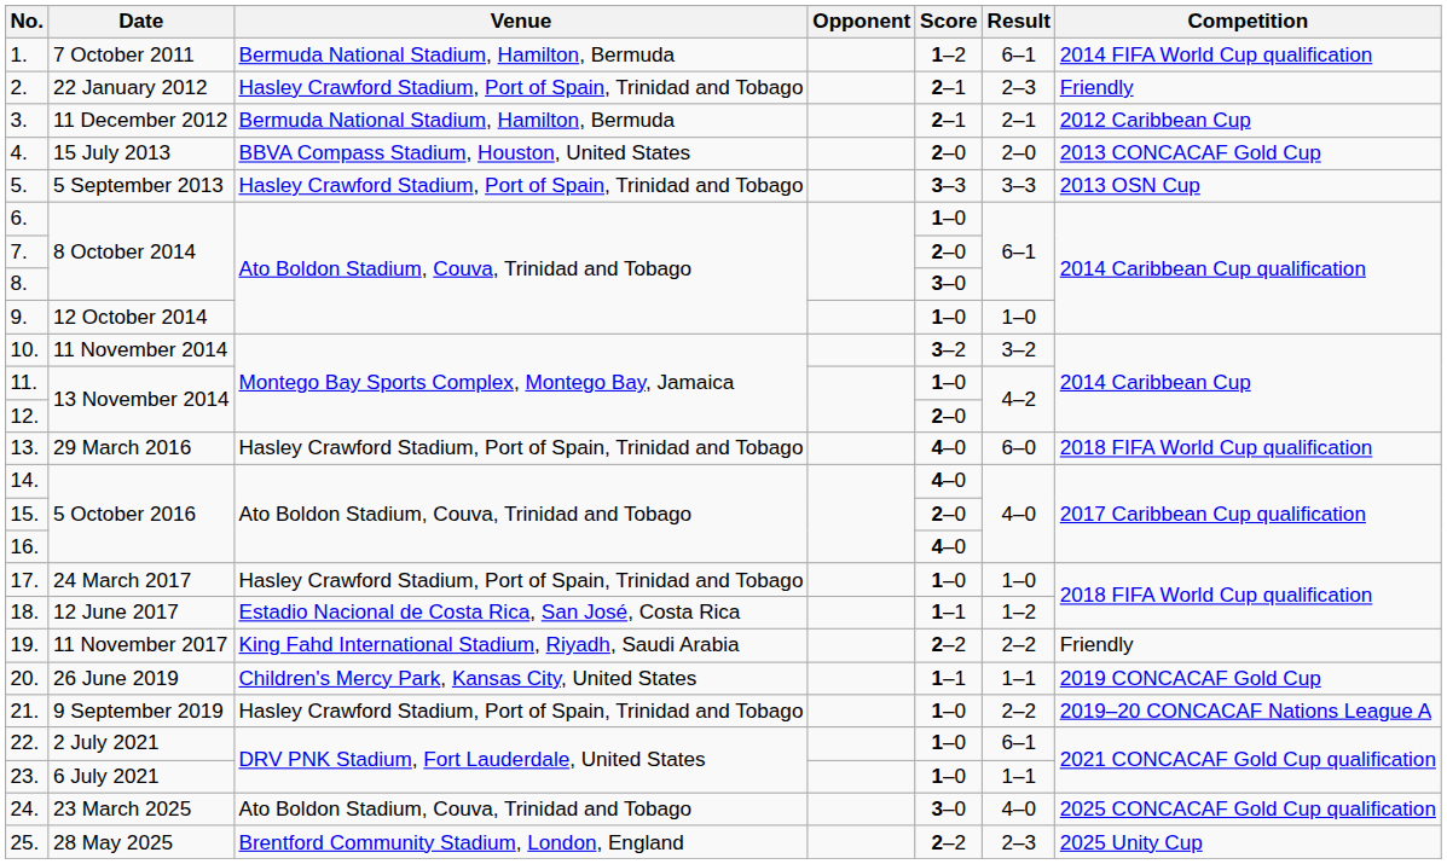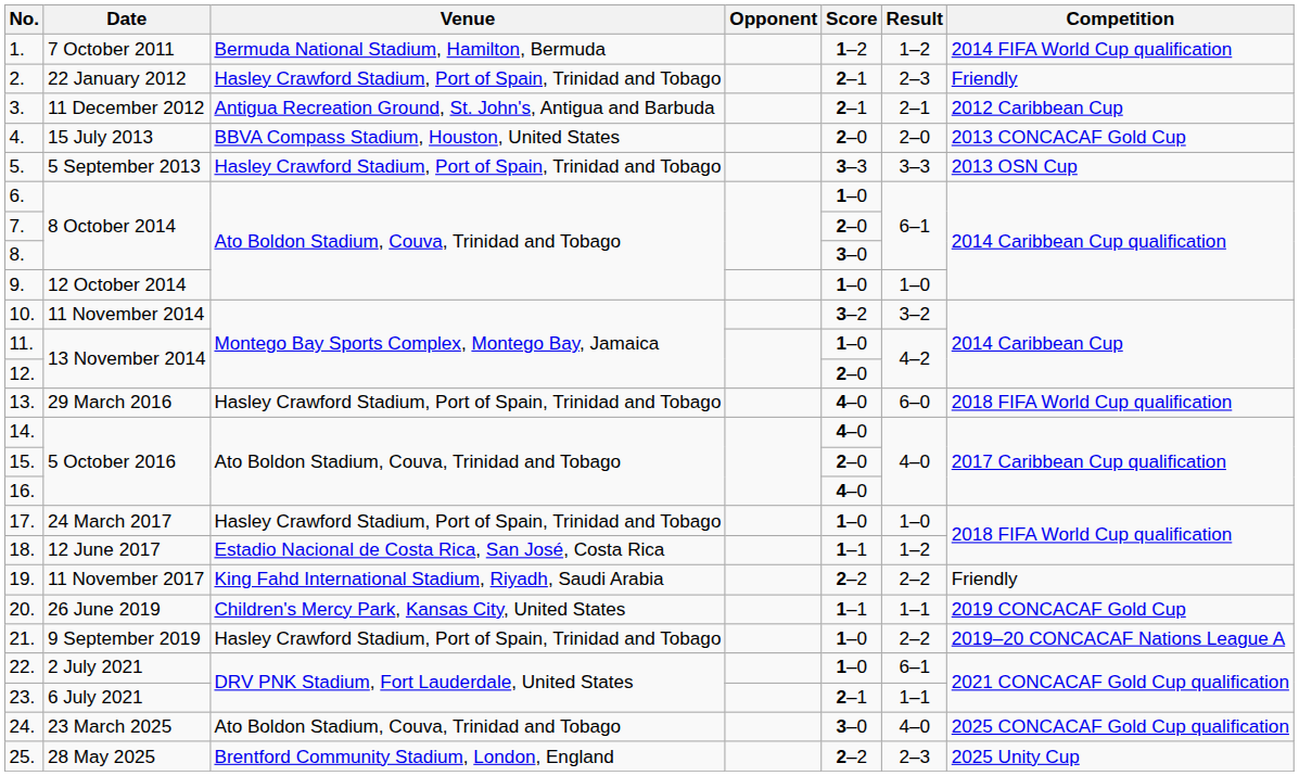1. | Result: 6–1 -> 1–2
3. | Venue: Bermuda National Stadium, Hamilton, Bermuda -> Antigua Recreation Ground, St. John's, Antigua and Barbuda
23. | Score: 1–0 -> 2–1
